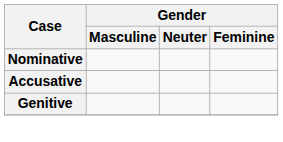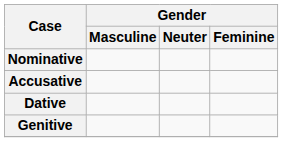+ row: Dative
